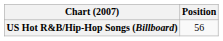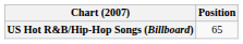US Hot R&B/Hip-Hop Songs (Billboard) | Position: 56 -> 65
